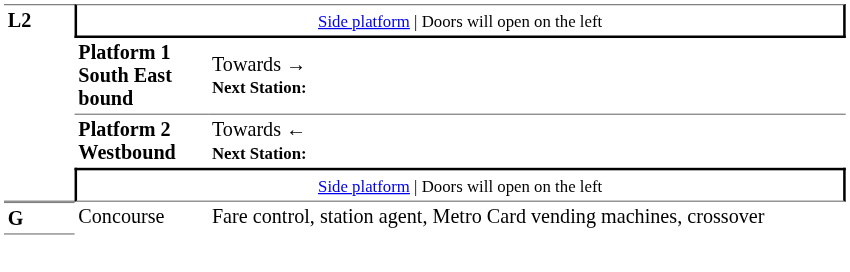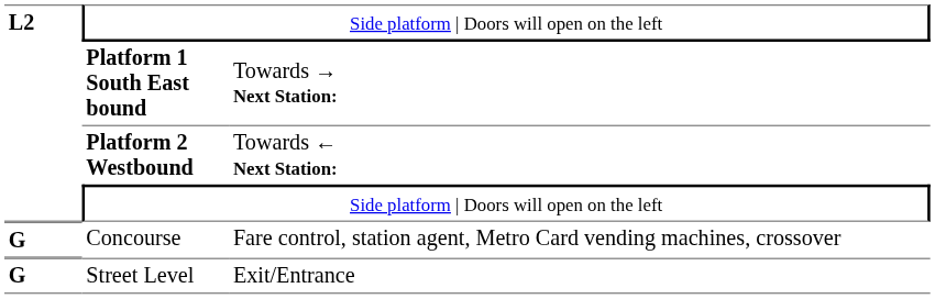+ row: G | Street Level | Exit/Entrance
